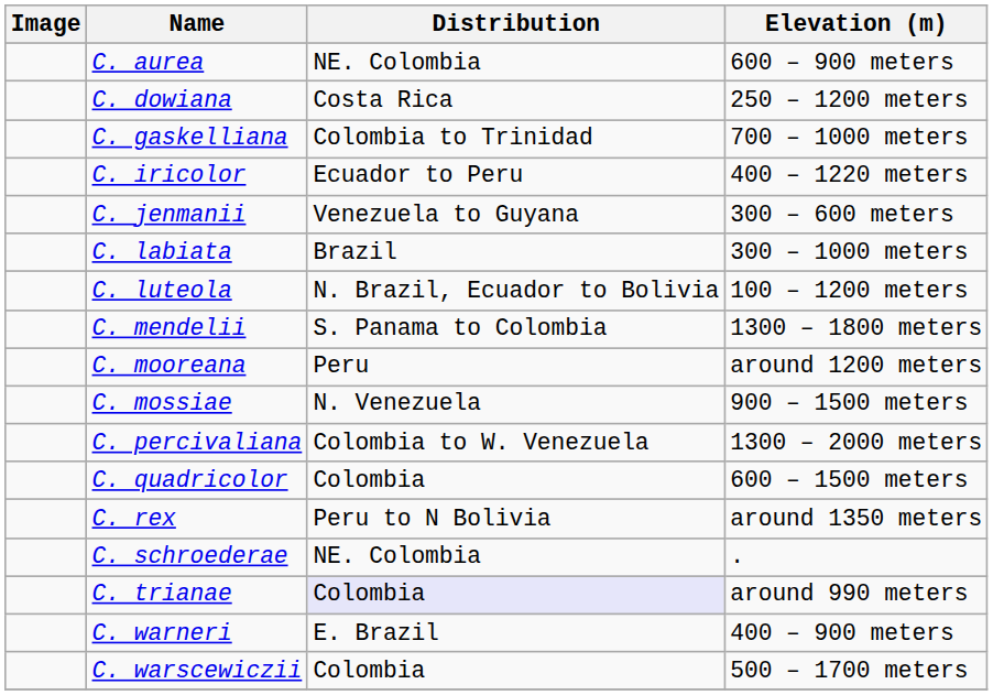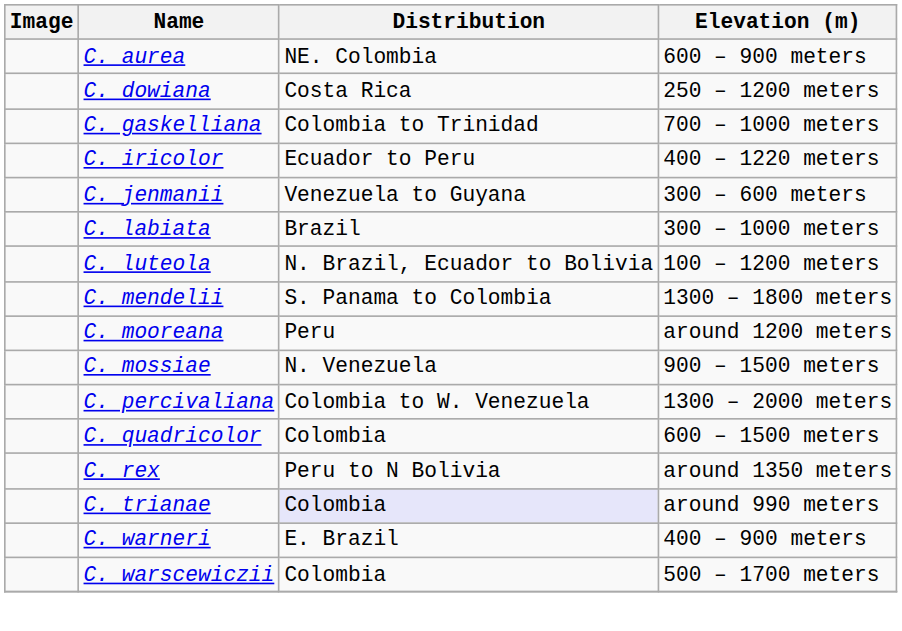- row: C. schroederae | NE. Colombia | .
